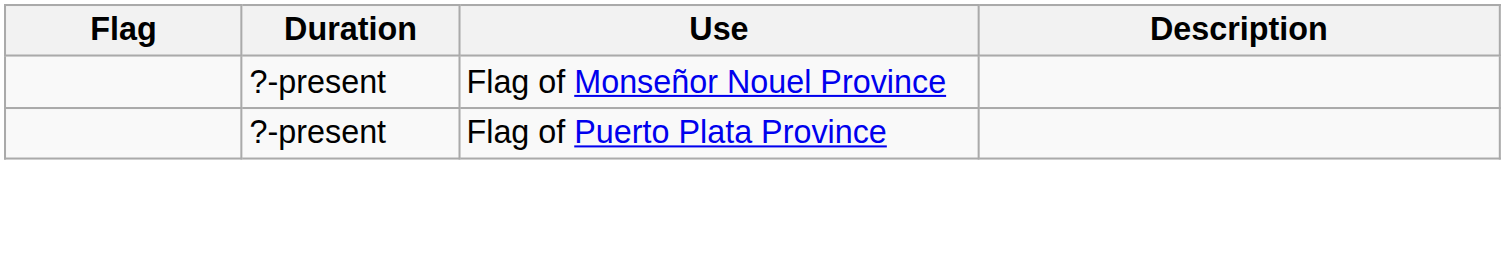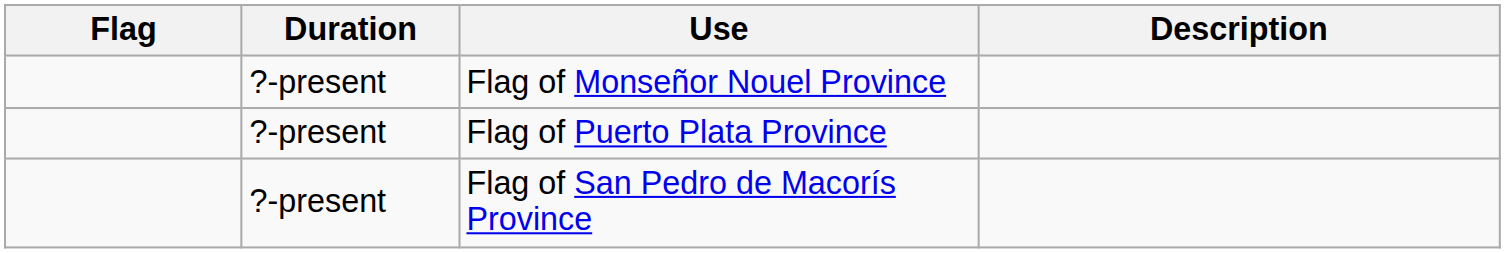+ row: ?-present | Flag of San Pedro de Macorís Province
